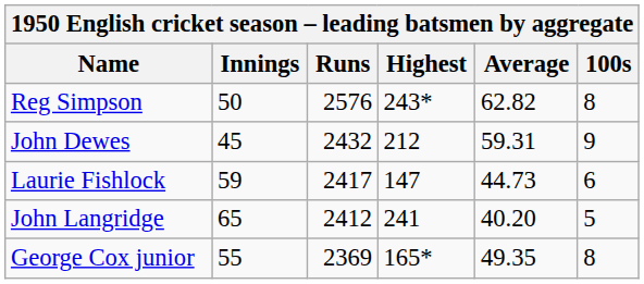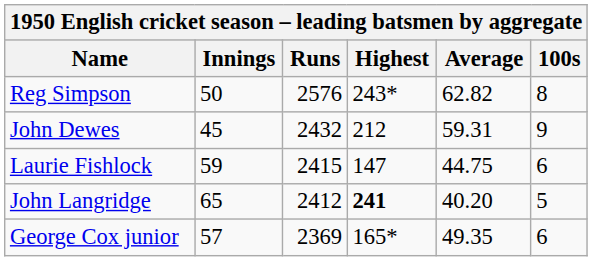Laurie Fishlock | Runs: 2417 -> 2415
Laurie Fishlock | Average: 44.73 -> 44.75
John Langridge | Highest: normal -> bold
George Cox junior | Innings: 55 -> 57
George Cox junior | 100s: 8 -> 6
